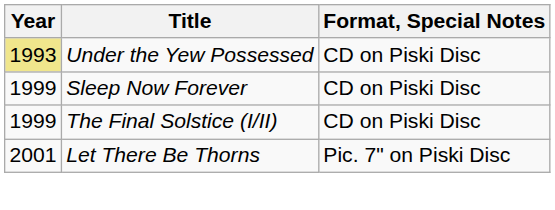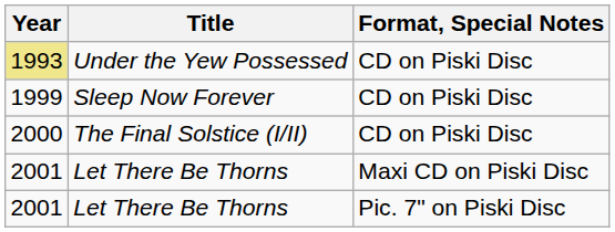The Final Solstice (I/II) | Year: 1999 -> 2000
+ row: 2001 | Let There Be Thorns | Maxi CD on Piski Disc
